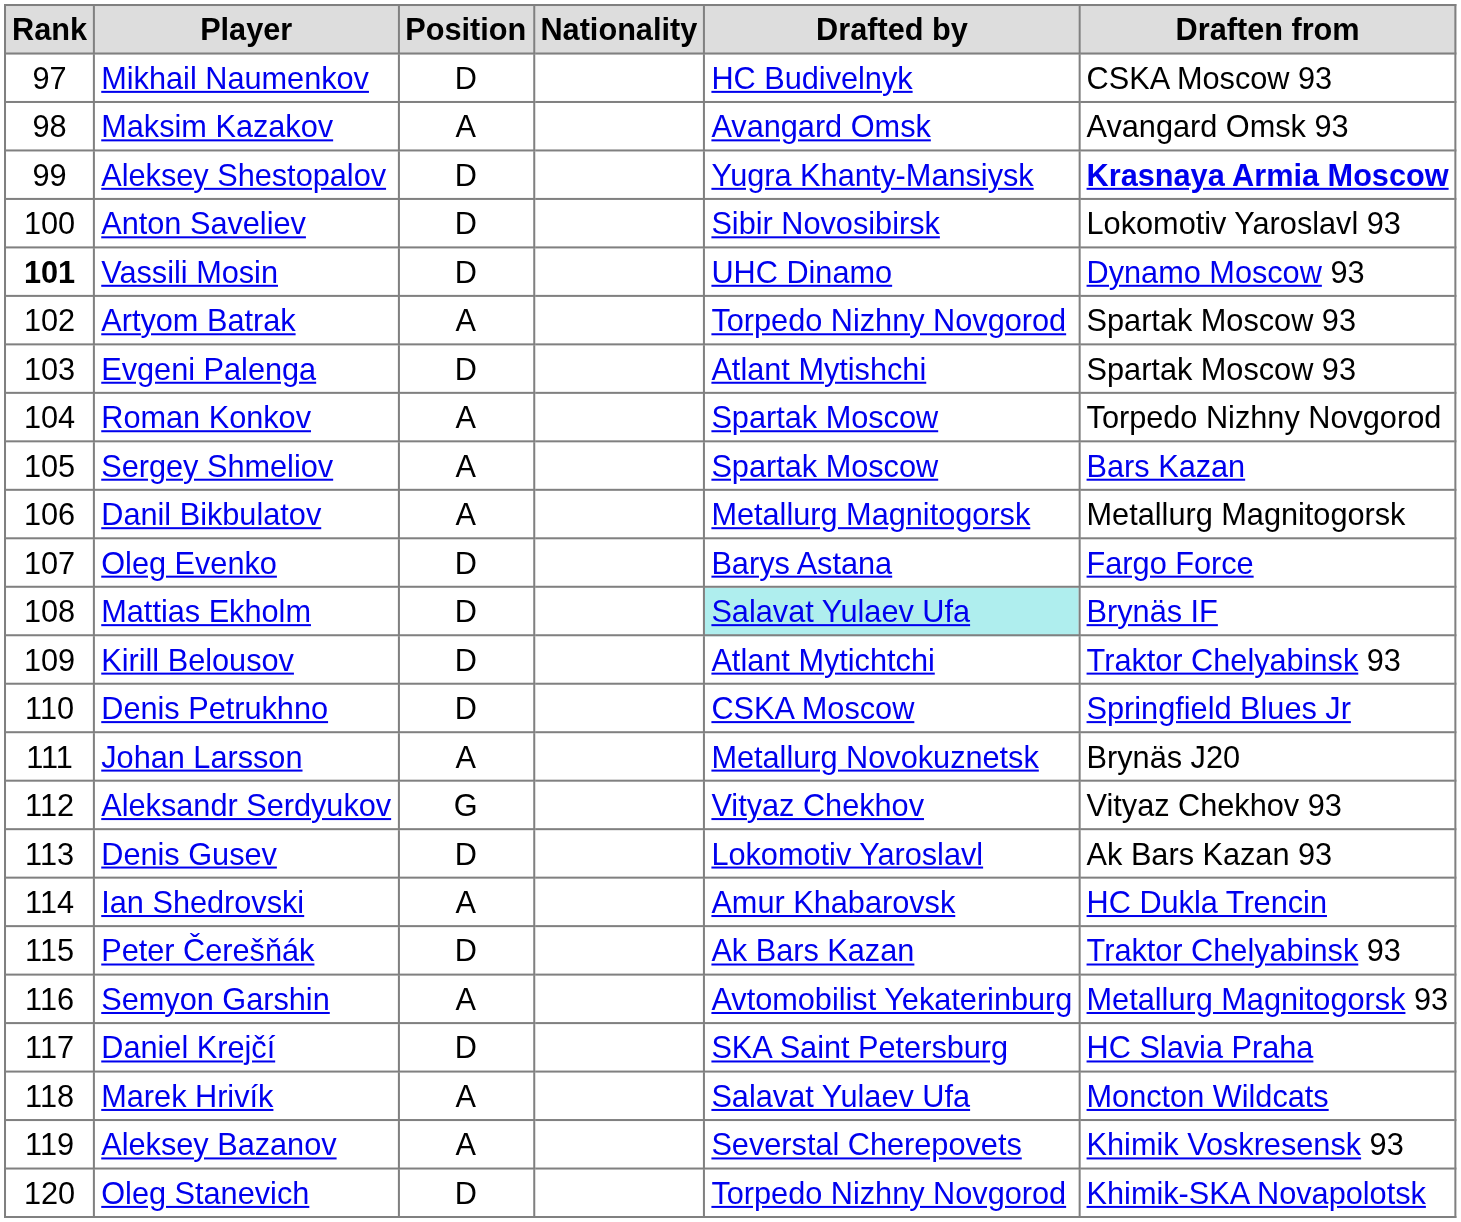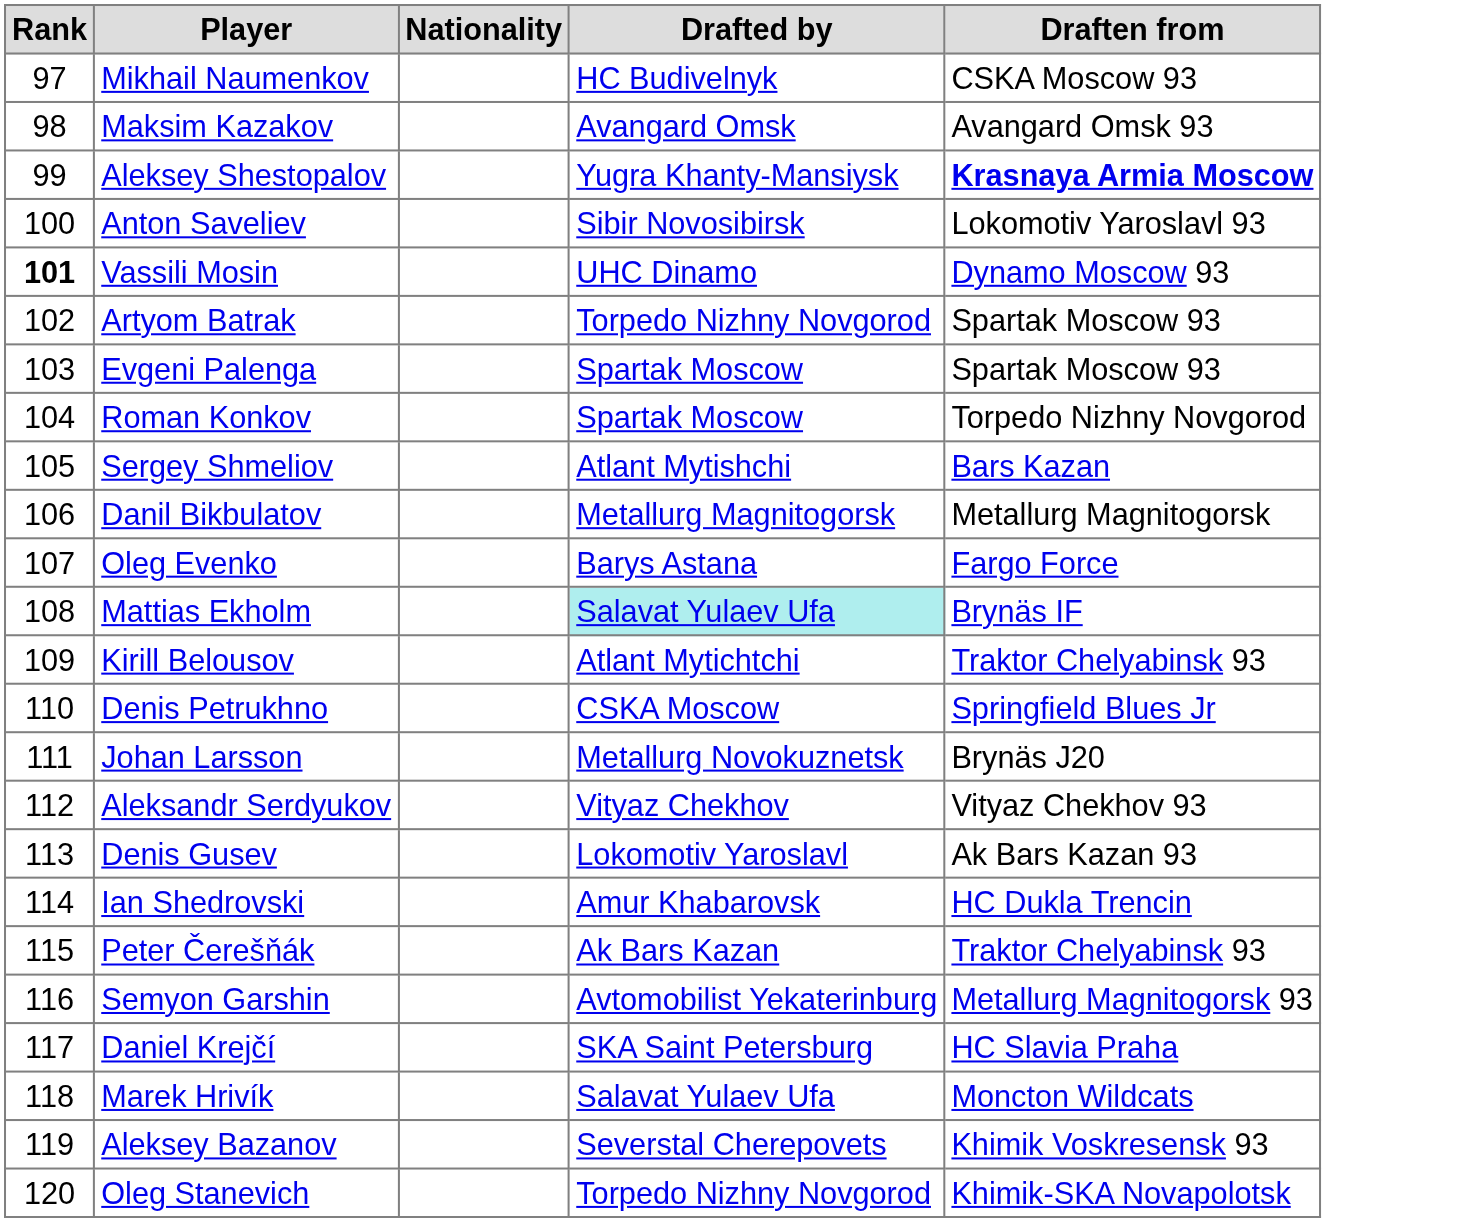- column: Position | D | A | D | D | D | A | D | A | A | A | D | D | D | D | A | G | D | A | D | A | D | A | A | D
Evgeni Palenga | Drafted by: Atlant Mytishchi -> Spartak Moscow
Sergey Shmeliov | Drafted by: Spartak Moscow -> Atlant Mytishchi
